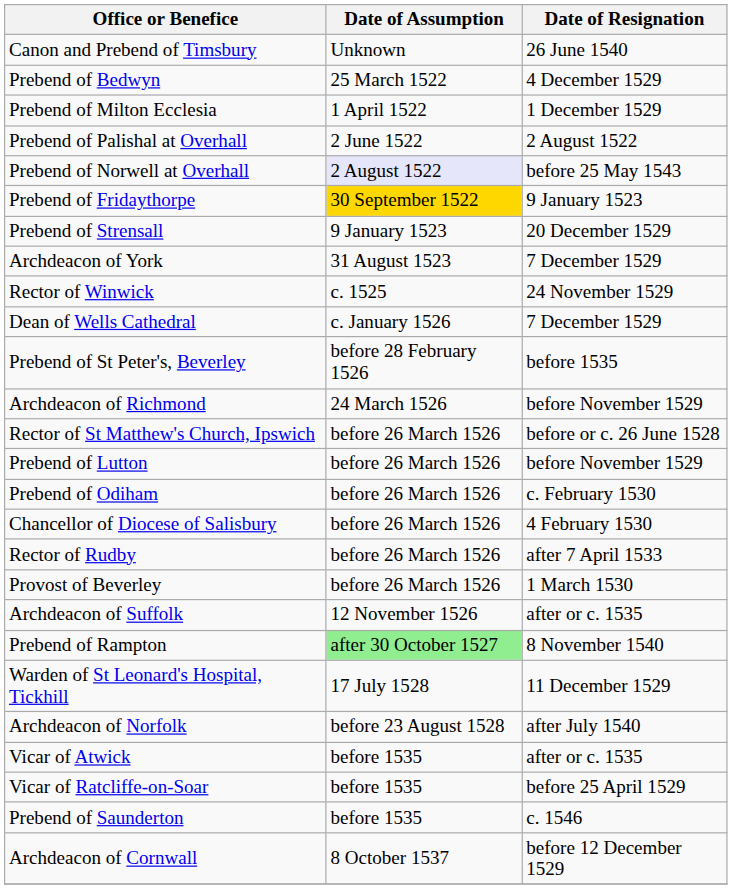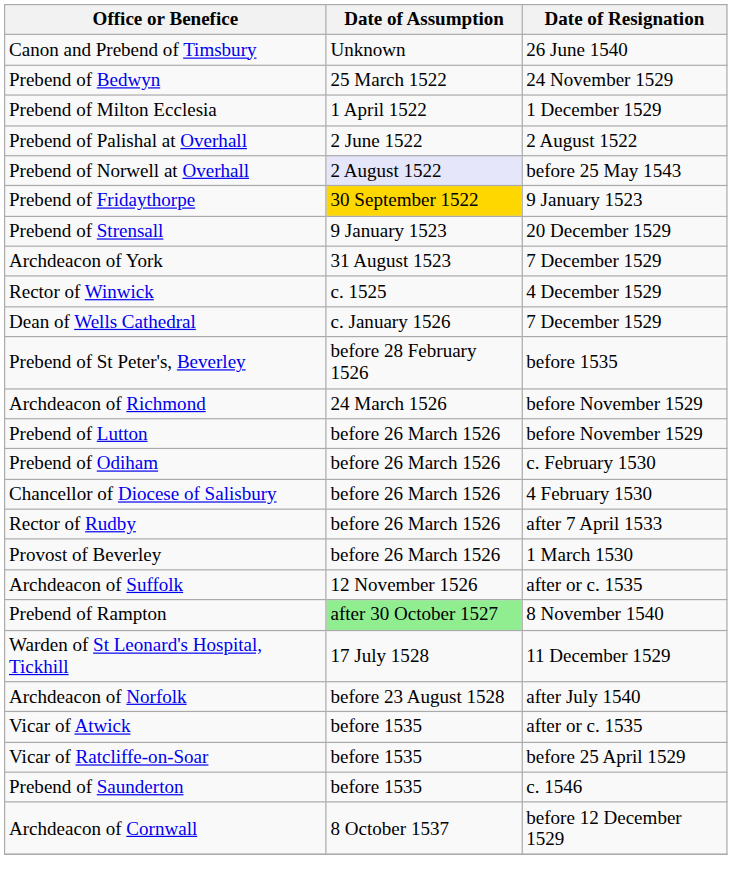Prebend of Bedwyn | Date of Resignation: 4 December 1529 -> 24 November 1529
Rector of Winwick | Date of Resignation: 24 November 1529 -> 4 December 1529
- row: Rector of St Matthew's Church, Ipswich | before 26 March 1526 | before or c. 26 June 1528
